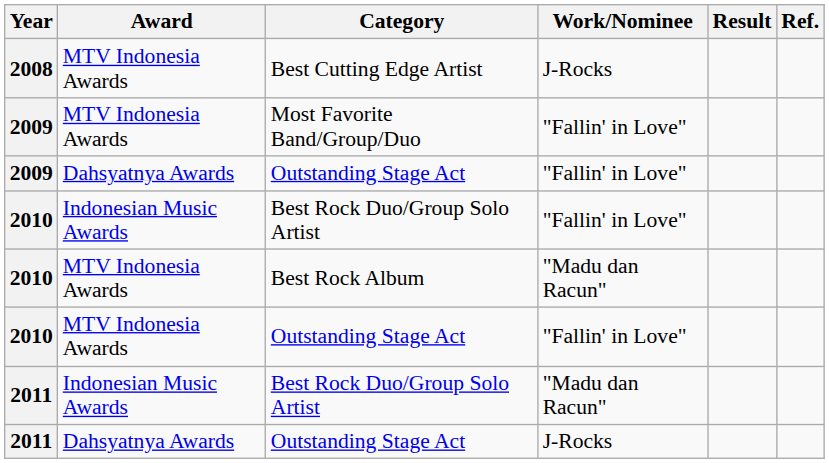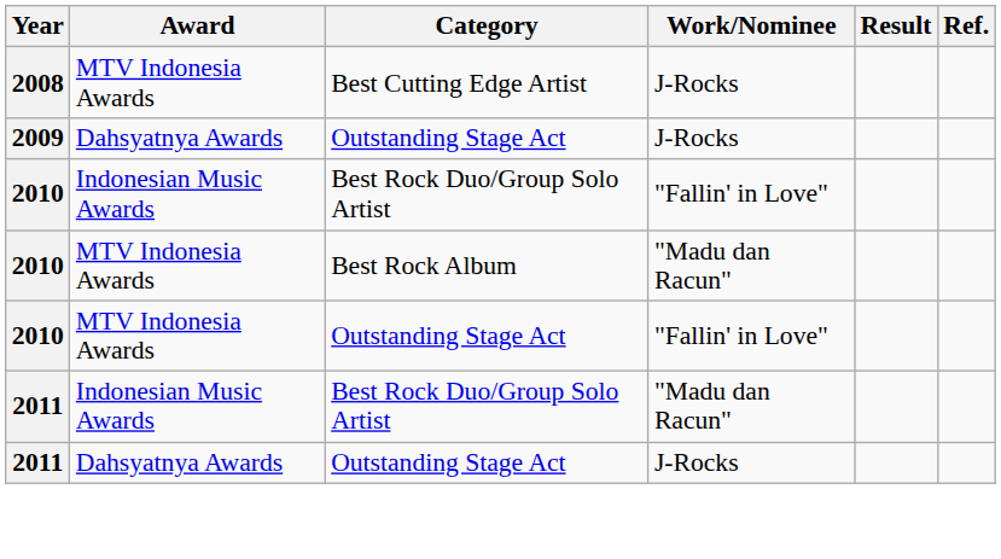- row: 2009 | MTV Indonesia Awards | Most Favorite Band/Group/Duo | "Fallin' in Love"
2009 / Outstanding Stage Act | Work/Nominee: "Fallin' in Love" -> J-Rocks
